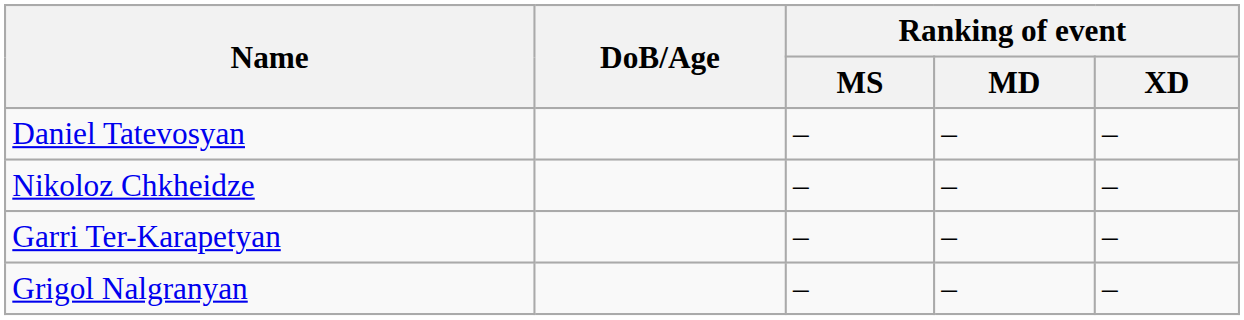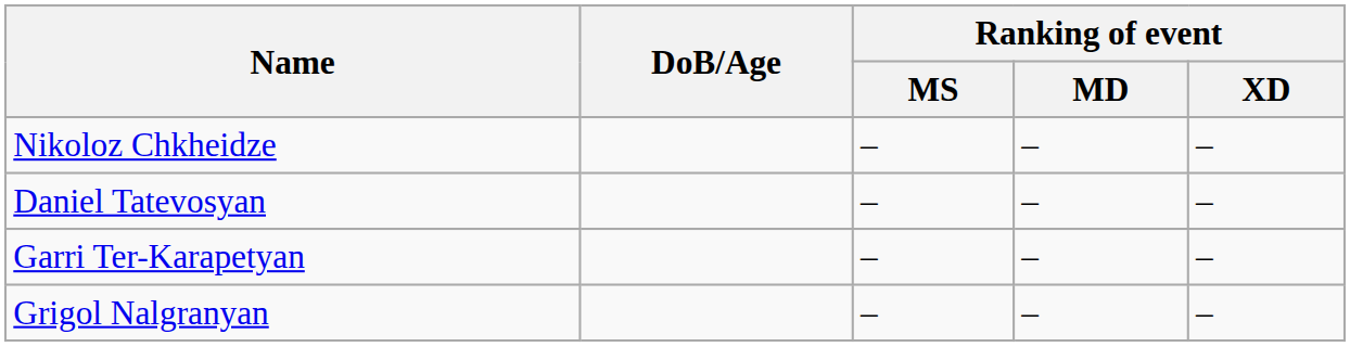rows swapped: Nikoloz Chkheidze <-> Daniel Tatevosyan
